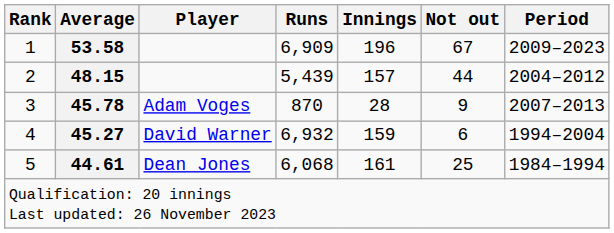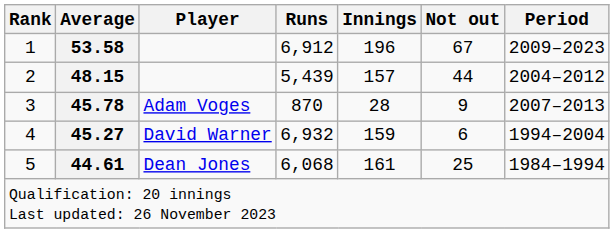1 | Runs: 6,909 -> 6,912
